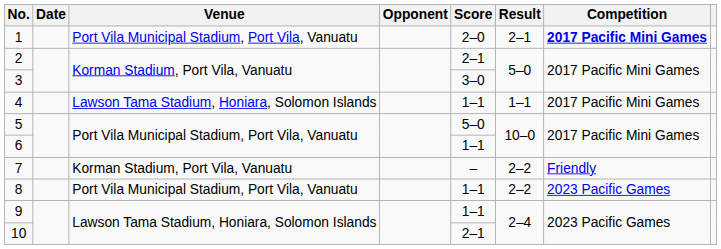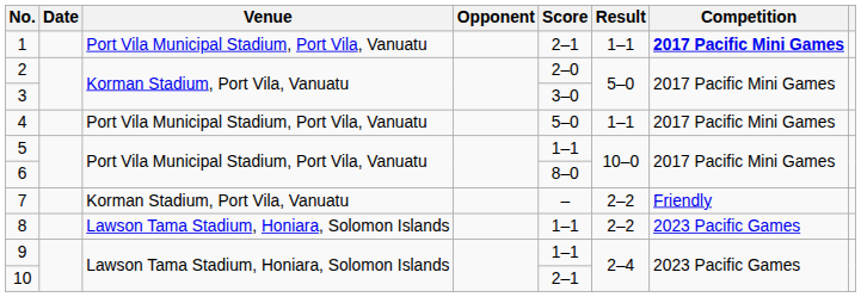1 | Score: 2–0 -> 2–1
1 | Result: 2–1 -> 1–1
2 | Score: 2–1 -> 2–0
4 | Venue: Lawson Tama Stadium, Honiara, Solomon Islands -> Port Vila Municipal Stadium, Port Vila, Vanuatu
4 | Score: 1–1 -> 5–0
5 | Score: 5–0 -> 1–1
6 | Score: 1–1 -> 8–0
8 | Venue: Port Vila Municipal Stadium, Port Vila, Vanuatu -> Lawson Tama Stadium, Honiara, Solomon Islands
